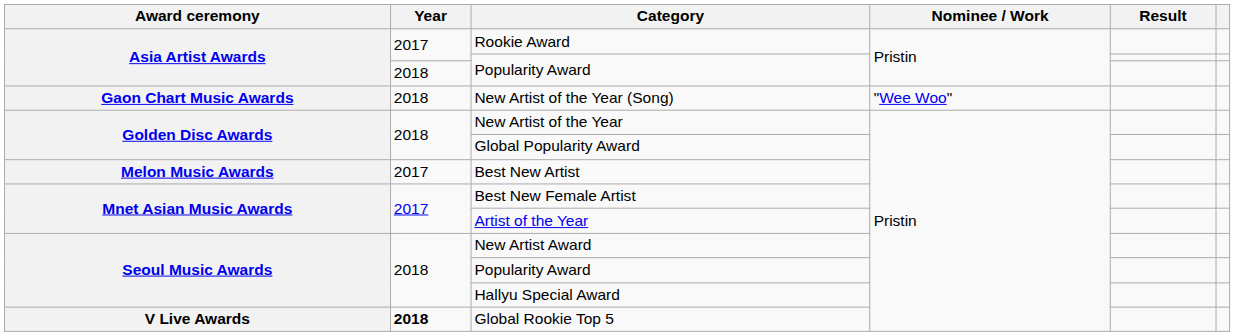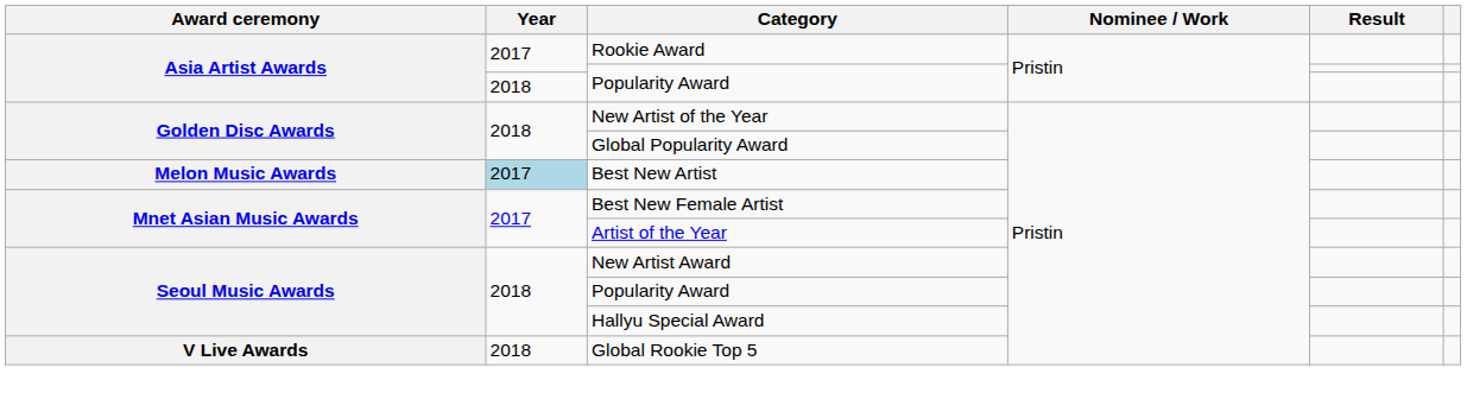- row: Gaon Chart Music Awards | 2018 | New Artist of the Year (Song) | "Wee Woo"
Best New Artist | Year: no background -> lightblue background
Global Rookie Top 5 | Year: bold -> normal
